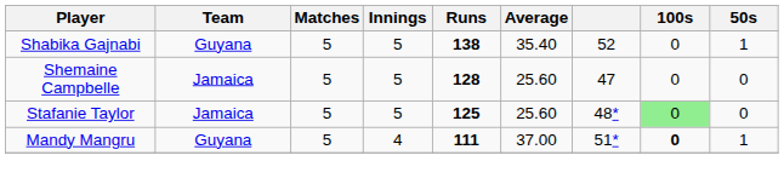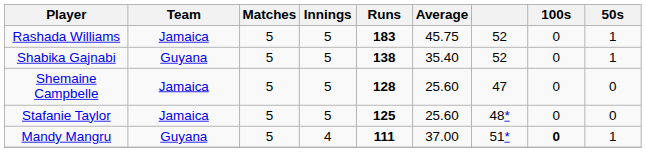+ row: Rashada Williams | Jamaica | 5 | 5 | 183 | 45.75 | 52 | 0 | 1
Stafanie Taylor | 100s: lightgreen background -> no background
